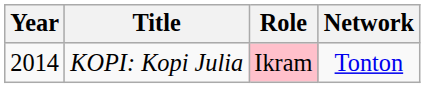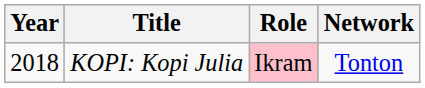KOPI: Kopi Julia | Year: 2014 -> 2018
